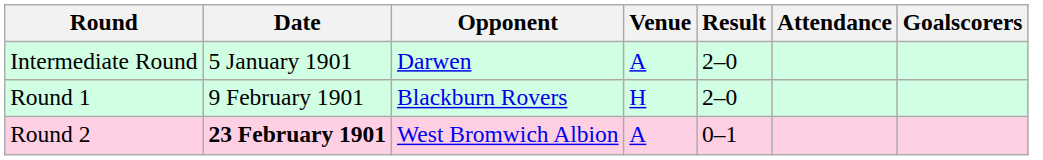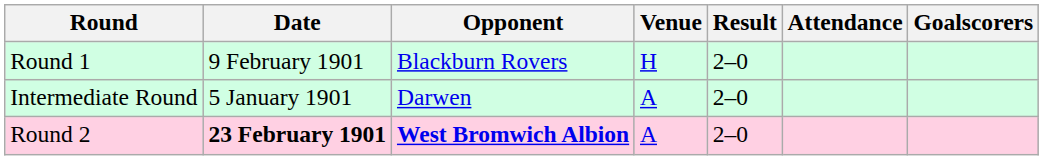rows swapped: Intermediate Round <-> Round 1
Round 2 | Opponent: normal -> bold
Round 2 | Result: 0–1 -> 2–0
